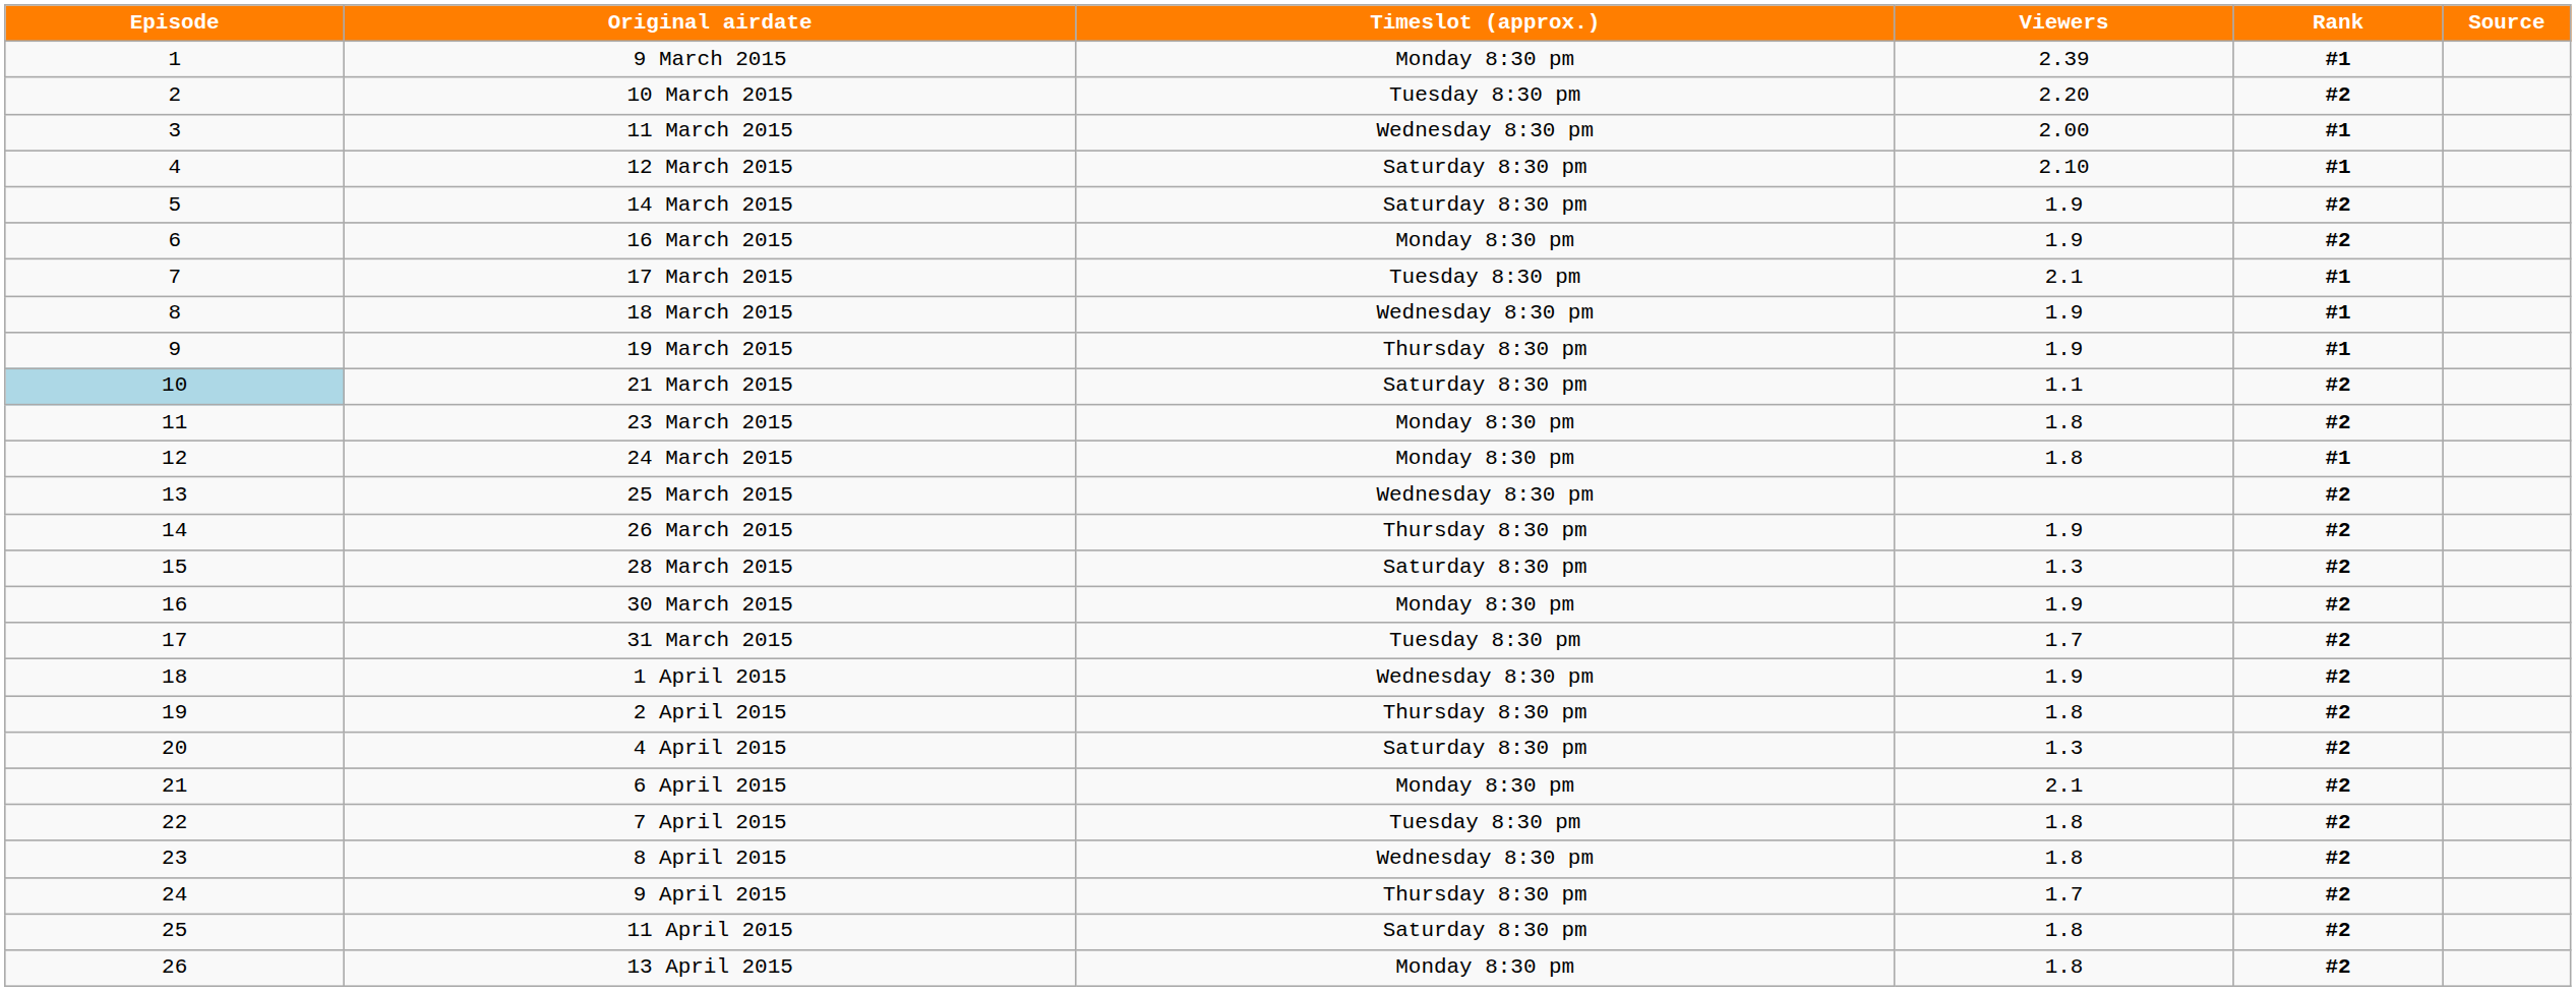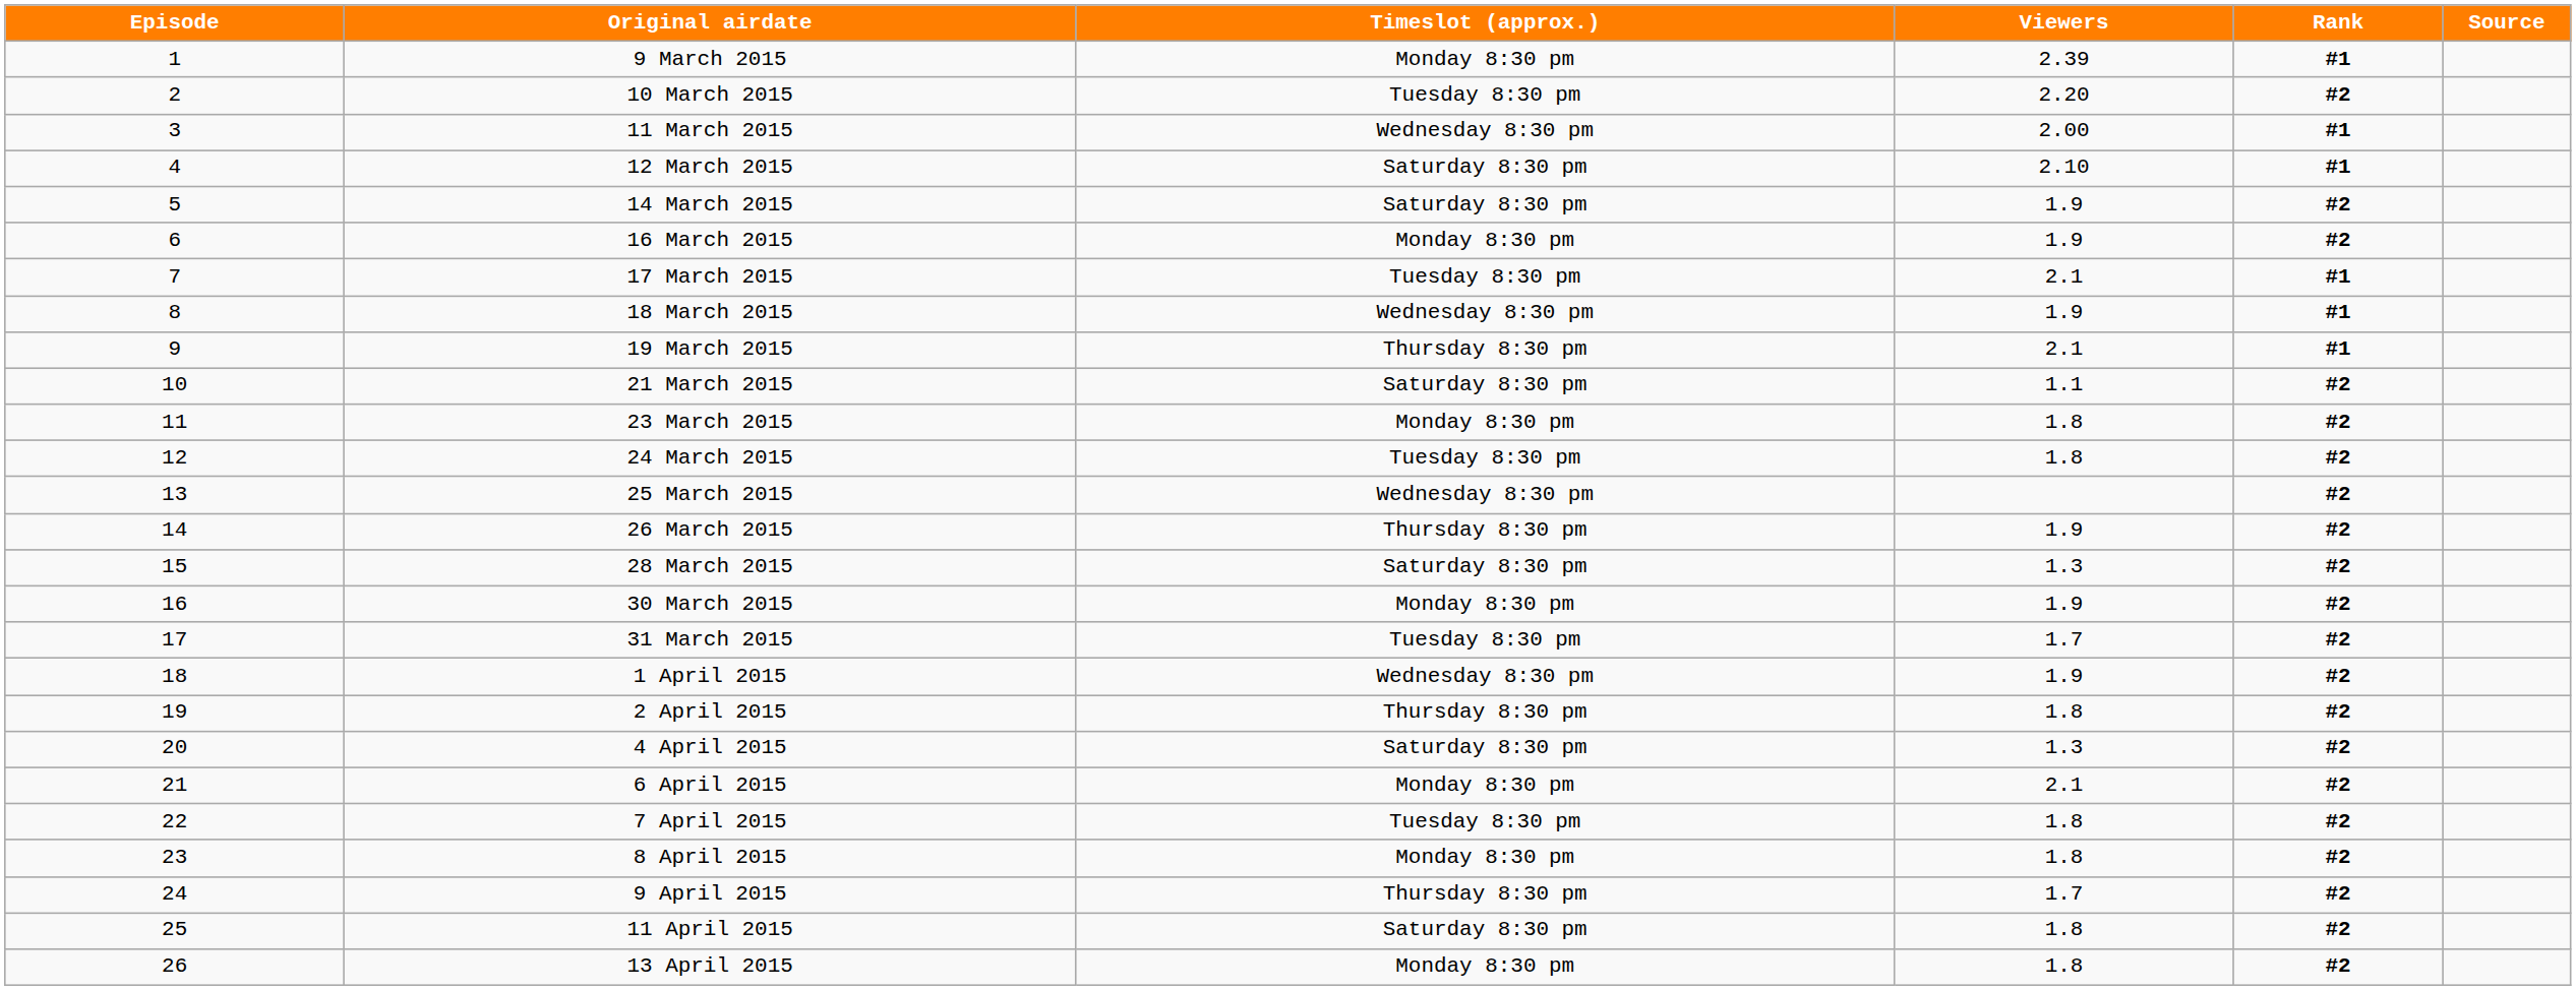19 March 2015 | Viewers: 1.9 -> 2.1
21 March 2015 | Episode: lightblue background -> no background
24 March 2015 | Timeslot (approx.): Monday 8:30 pm -> Tuesday 8:30 pm
24 March 2015 | Rank: #1 -> #2
8 April 2015 | Timeslot (approx.): Wednesday 8:30 pm -> Monday 8:30 pm
